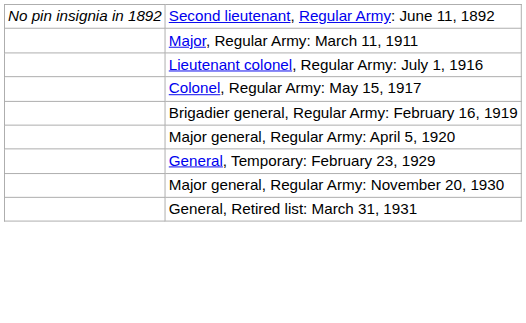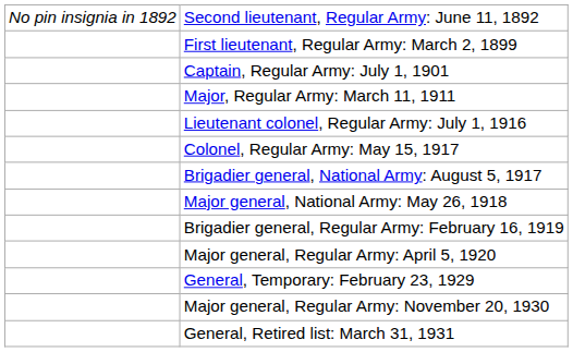+ row: First lieutenant, Regular Army: March 2, 1899
+ row: Captain, Regular Army: July 1, 1901
+ row: Brigadier general, National Army: August 5, 1917
+ row: Major general, National Army: May 26, 1918
